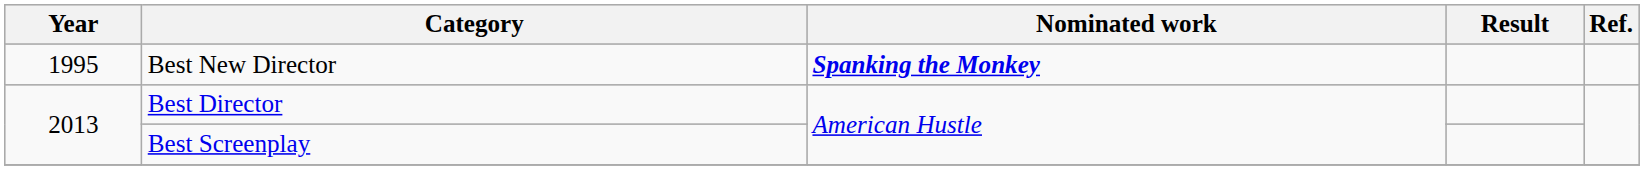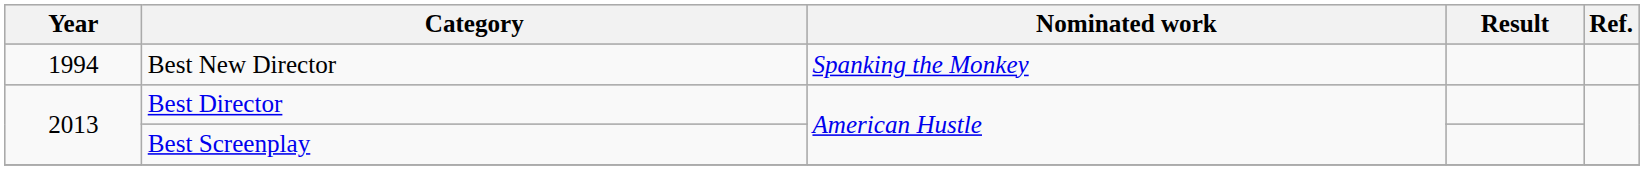Best New Director | Year: 1995 -> 1994
Best New Director | Nominated work: bold -> normal
